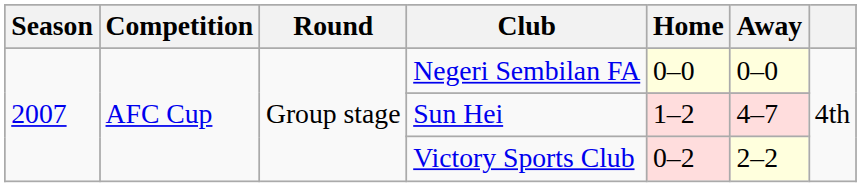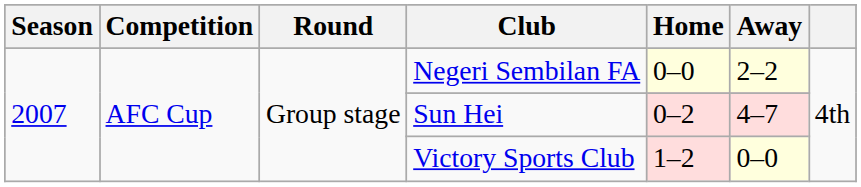Negeri Sembilan FA | Away: 0–0 -> 2–2
Sun Hei | Home: 1–2 -> 0–2
Victory Sports Club | Home: 0–2 -> 1–2
Victory Sports Club | Away: 2–2 -> 0–0
